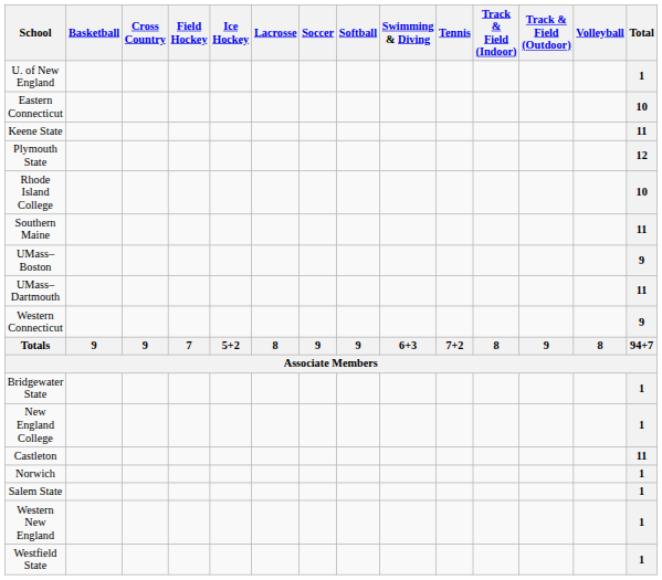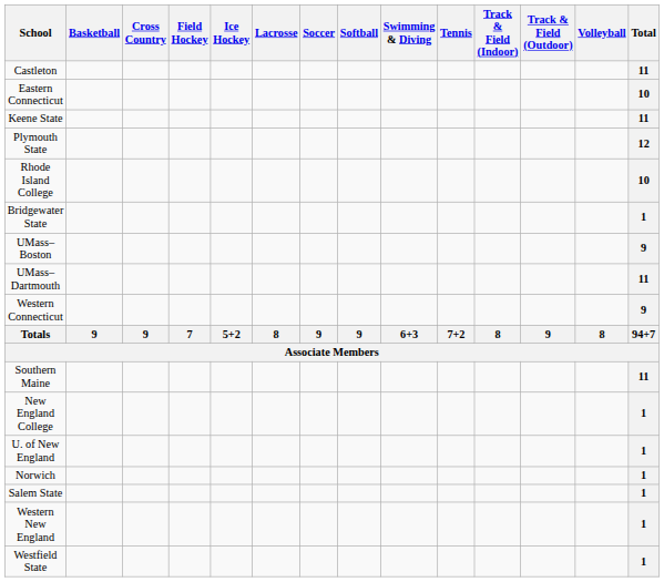rows swapped: Castleton <-> U. of New England
rows swapped: Southern Maine <-> Bridgewater State
